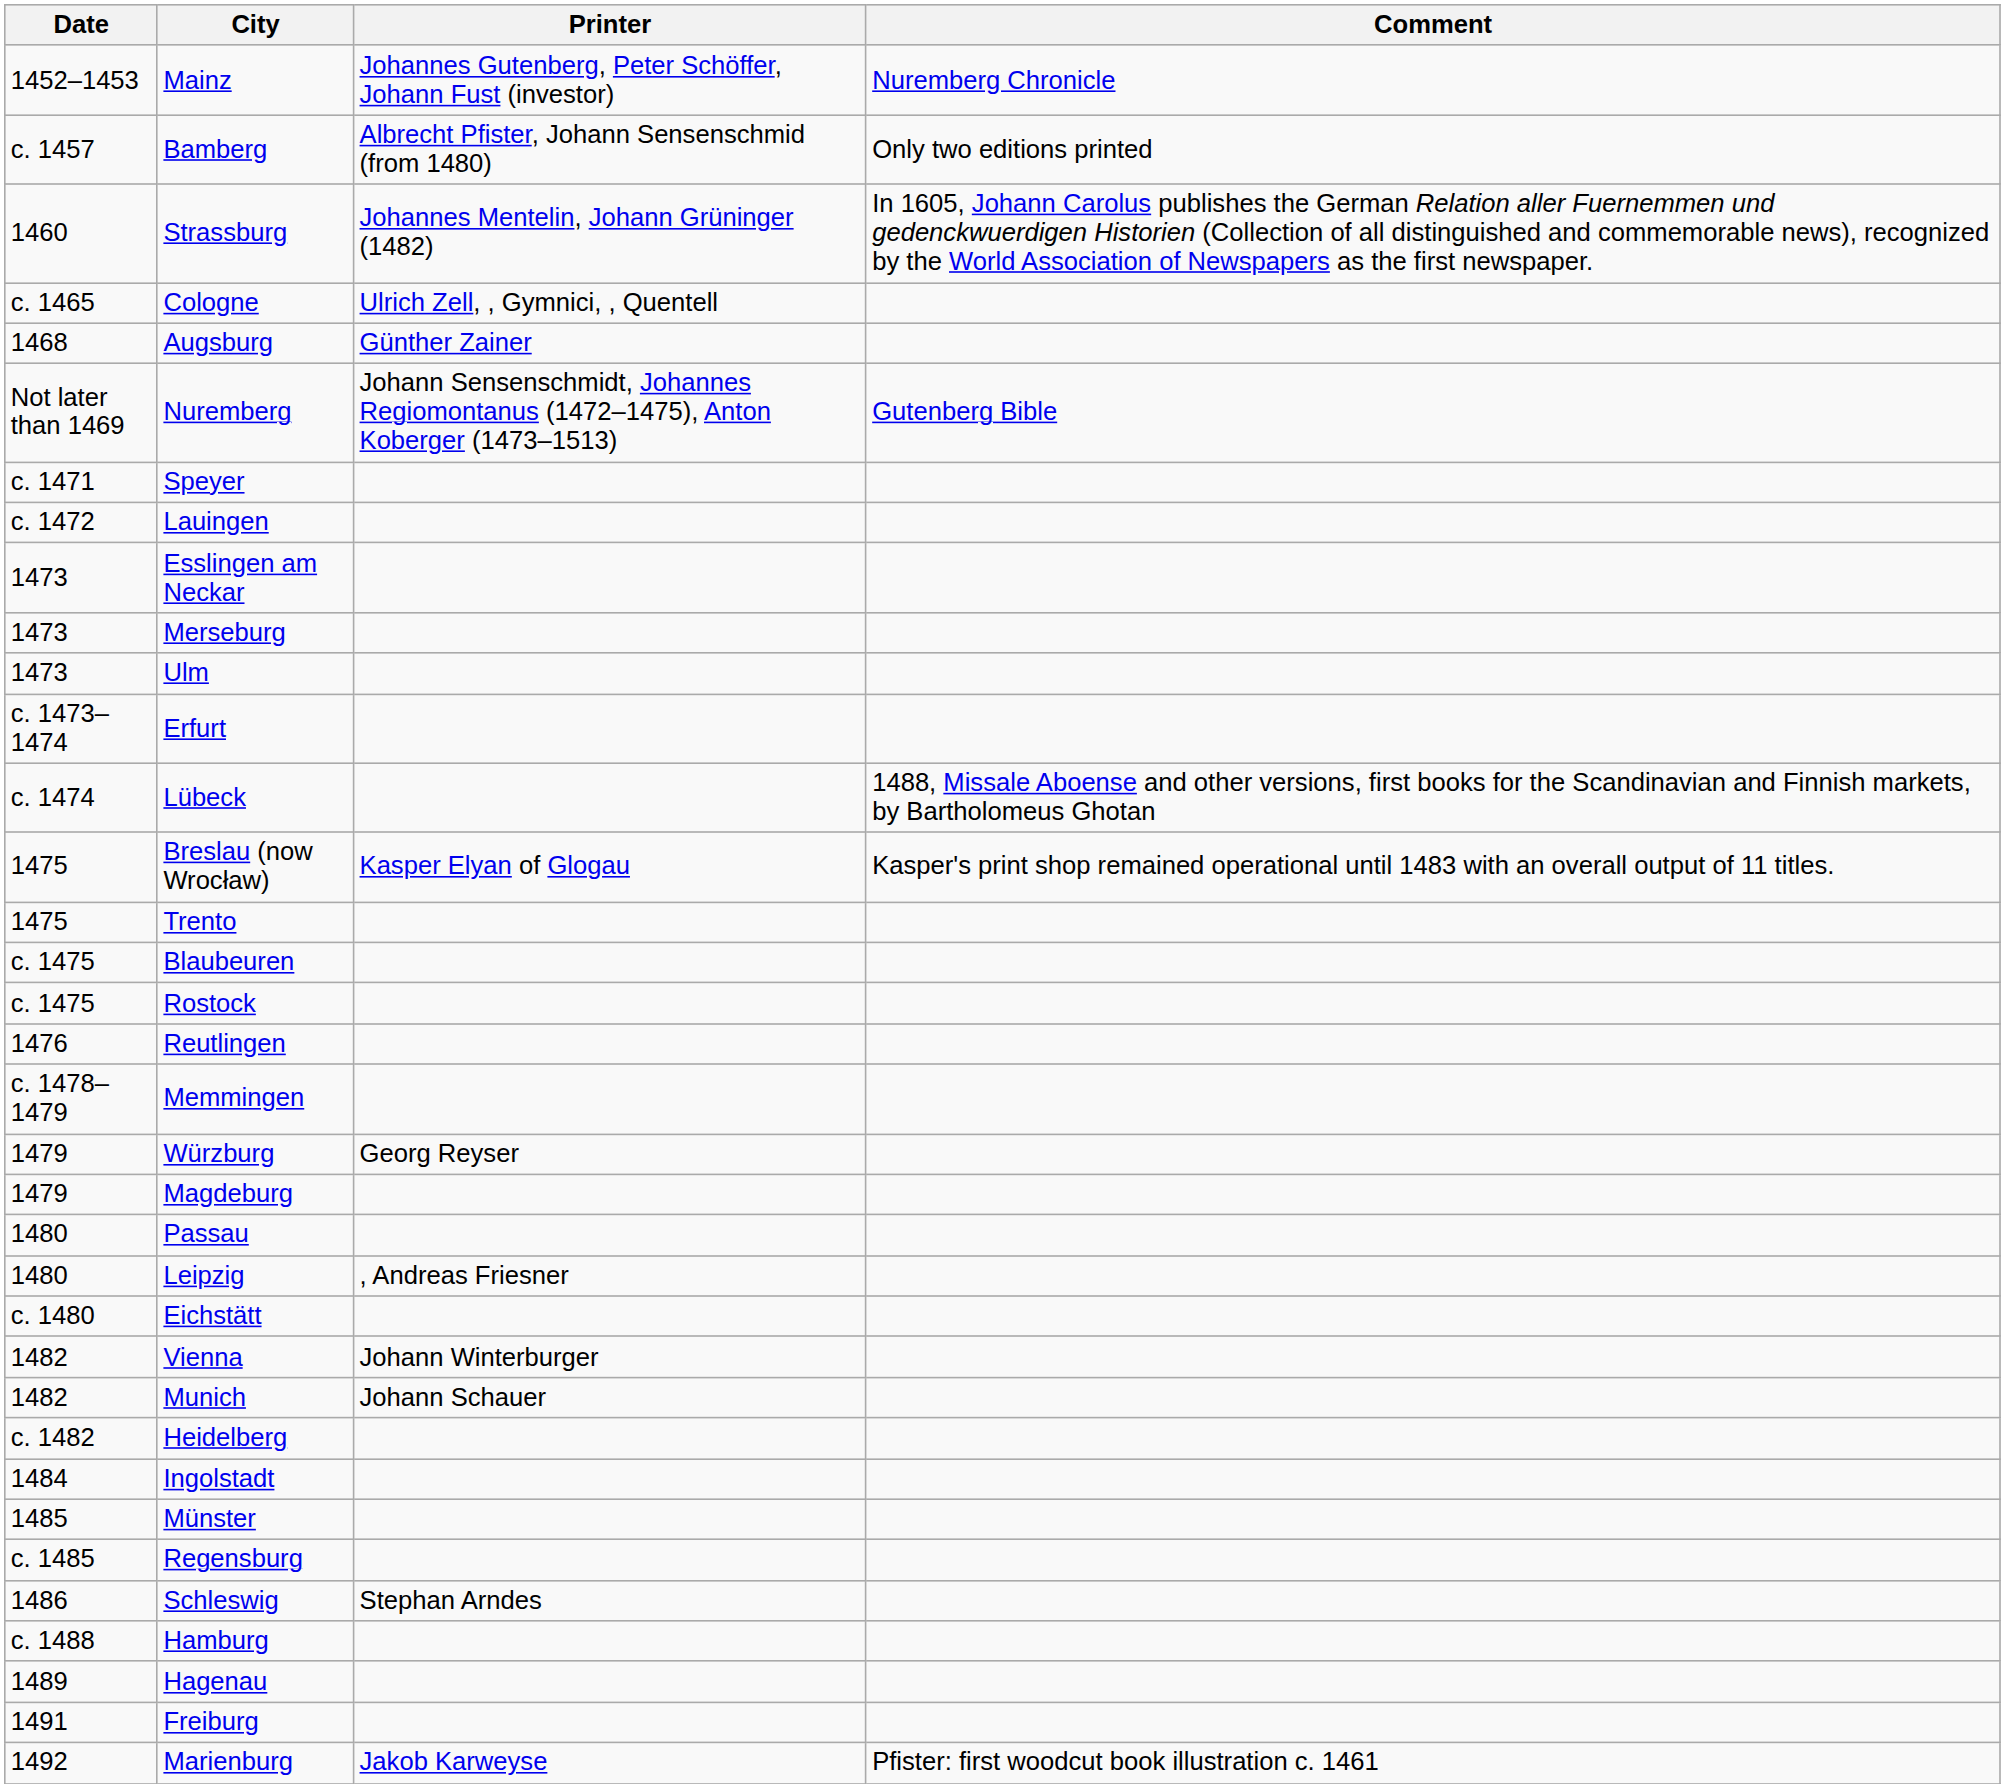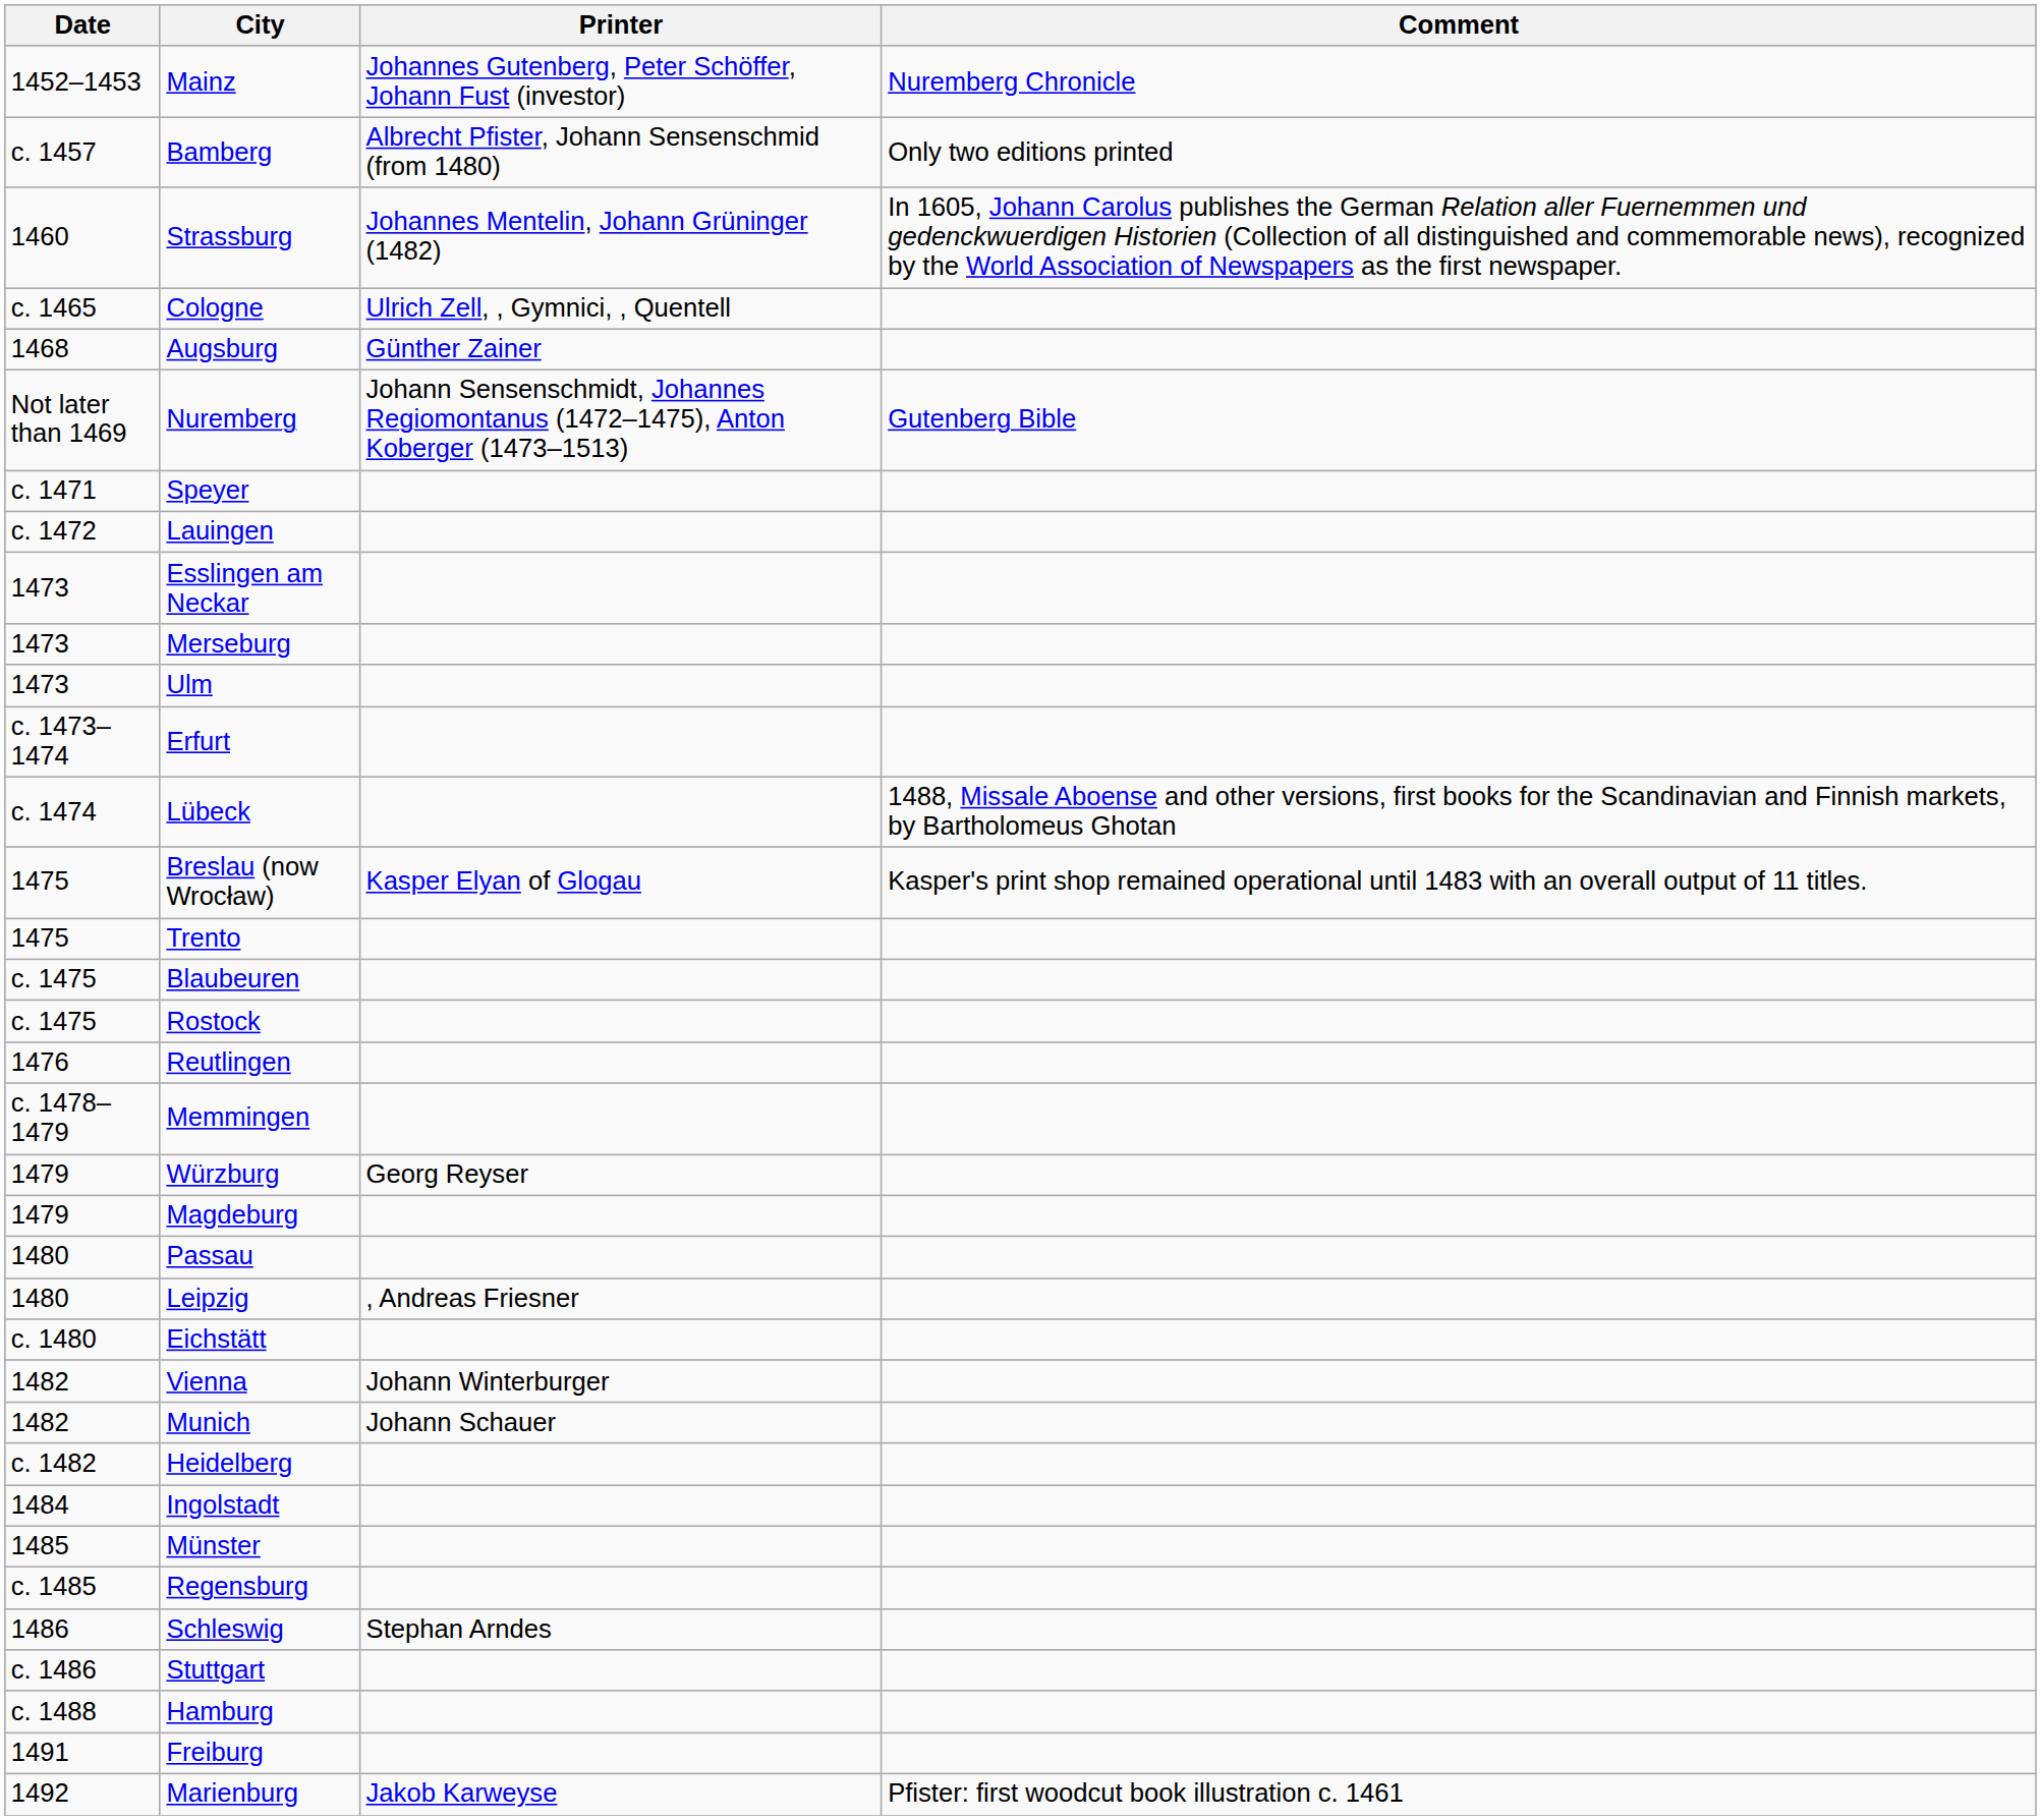+ row: c. 1486 | Stuttgart
- row: 1489 | Hagenau
